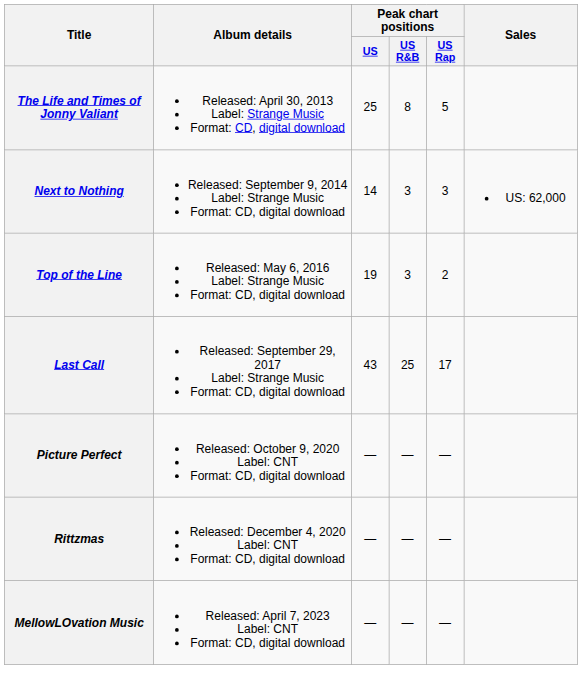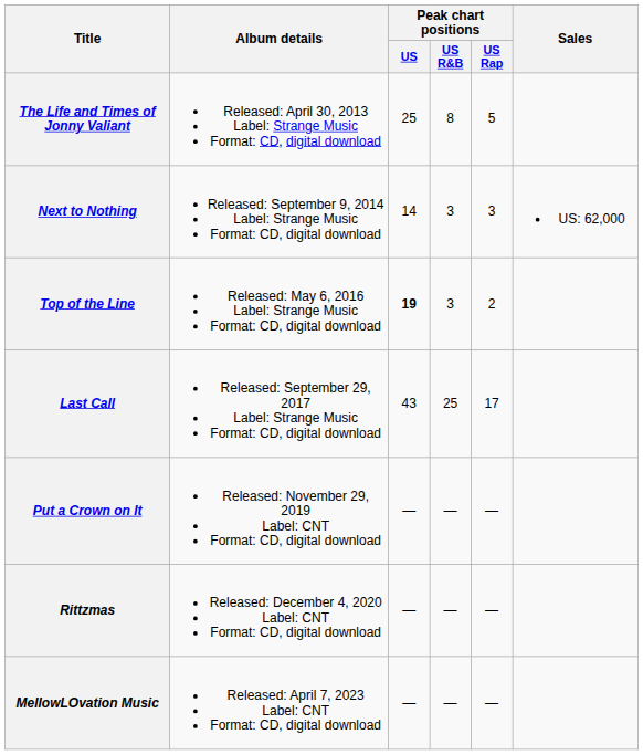Top of the Line | Peak chart positions / US: normal -> bold
+ row: Put a Crown on It | Released: November 29, 2019 Label: CNT Format: CD, digital download | — | — | —
- row: Picture Perfect | Released: October 9, 2020 Label: CNT Format: CD, digital download | — | — | —
